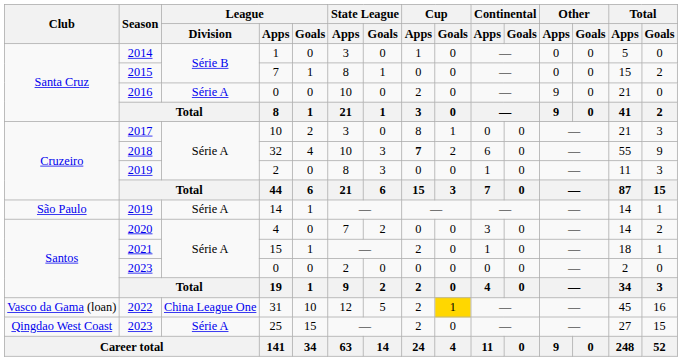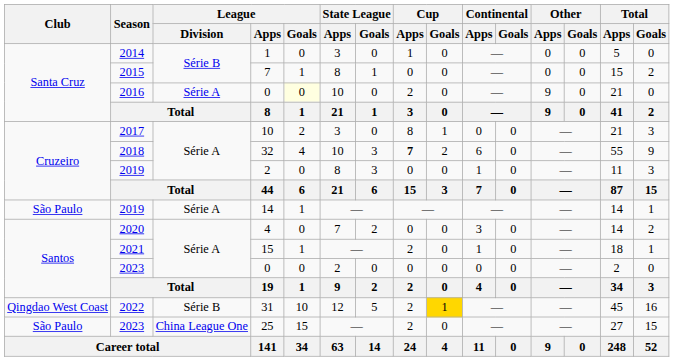2016 / 0 | League / Goals: no background -> lightyellow background
31 | Club: Vasco da Gama (loan) -> Qingdao West Coast
31 | League / Division: China League One -> Série B
25 | Club: Qingdao West Coast -> São Paulo
25 | League / Division: Série A -> China League One
